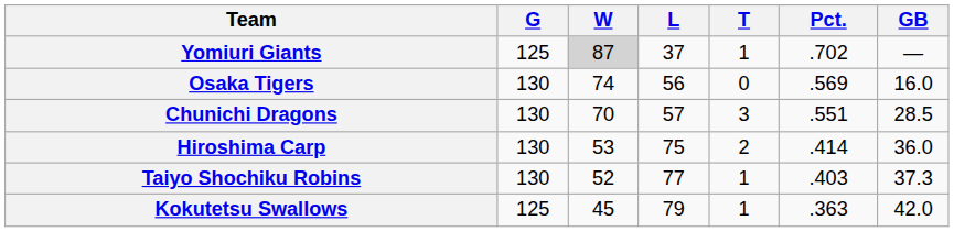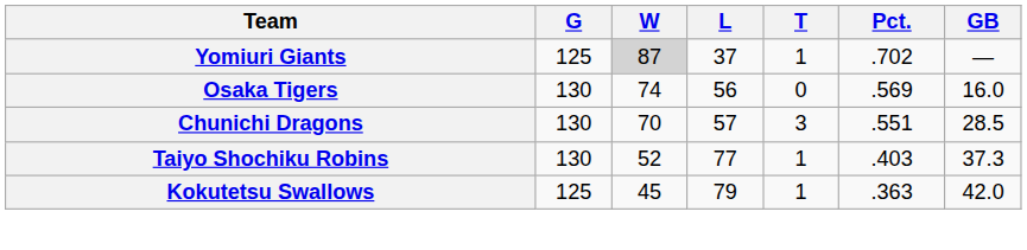- row: Hiroshima Carp | 130 | 53 | 75 | 2 | .414 | 36.0
